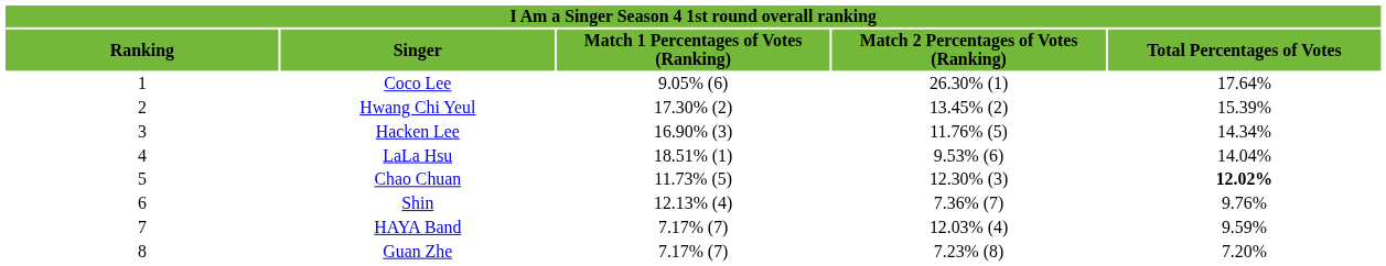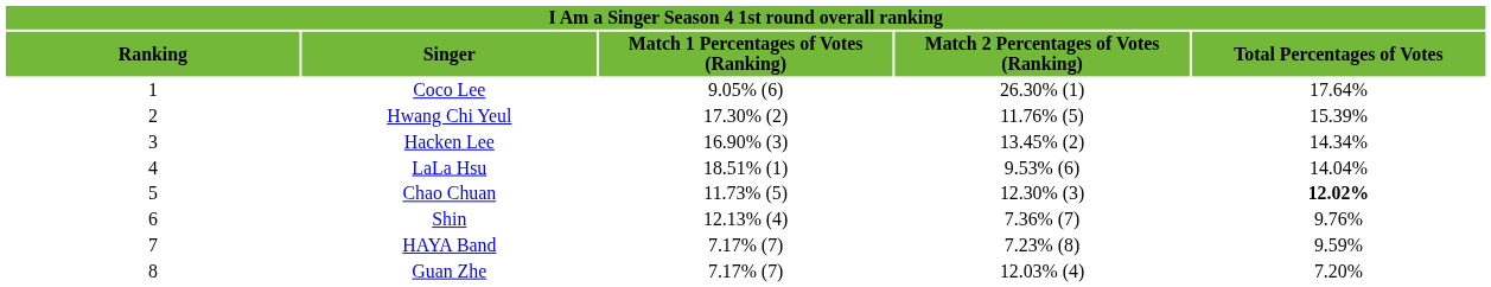Hwang Chi Yeul | column 4: 13.45% (2) -> 11.76% (5)
Hacken Lee | column 4: 11.76% (5) -> 13.45% (2)
HAYA Band | column 4: 12.03% (4) -> 7.23% (8)
Guan Zhe | column 4: 7.23% (8) -> 12.03% (4)
